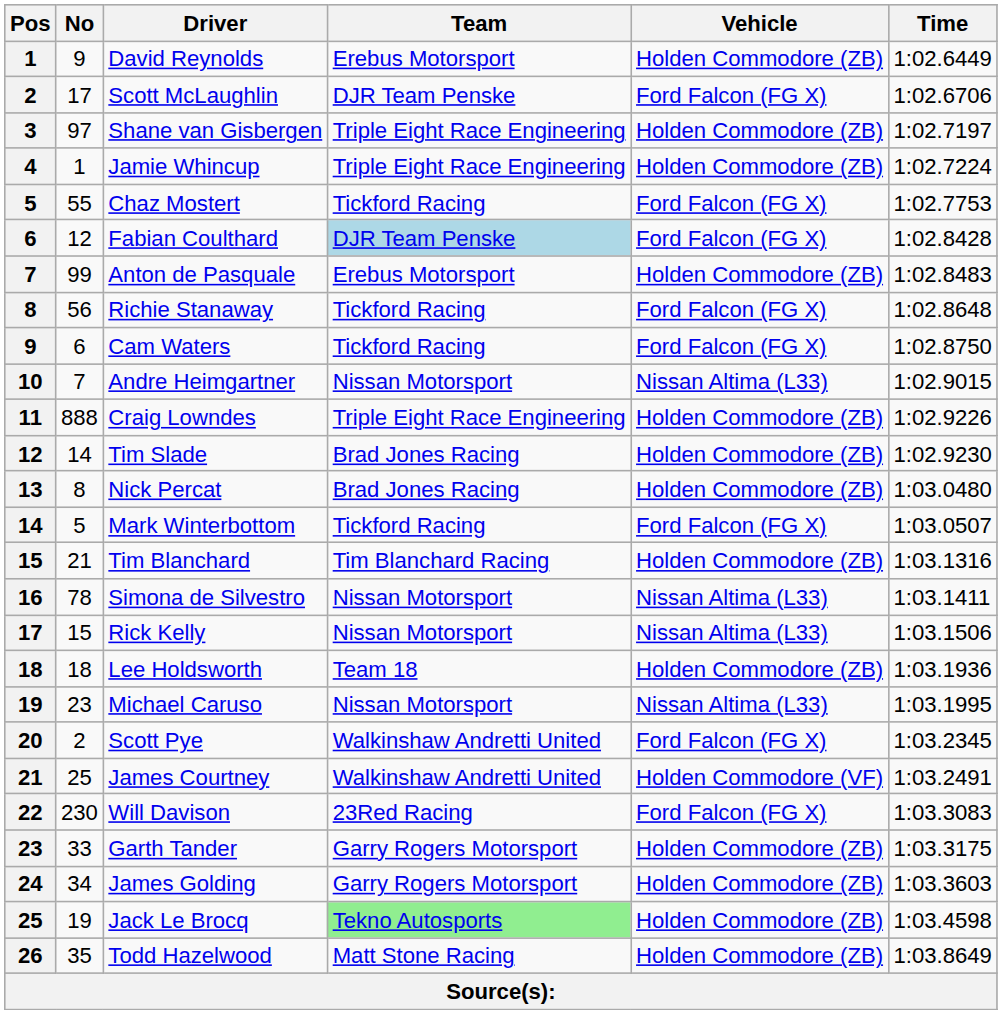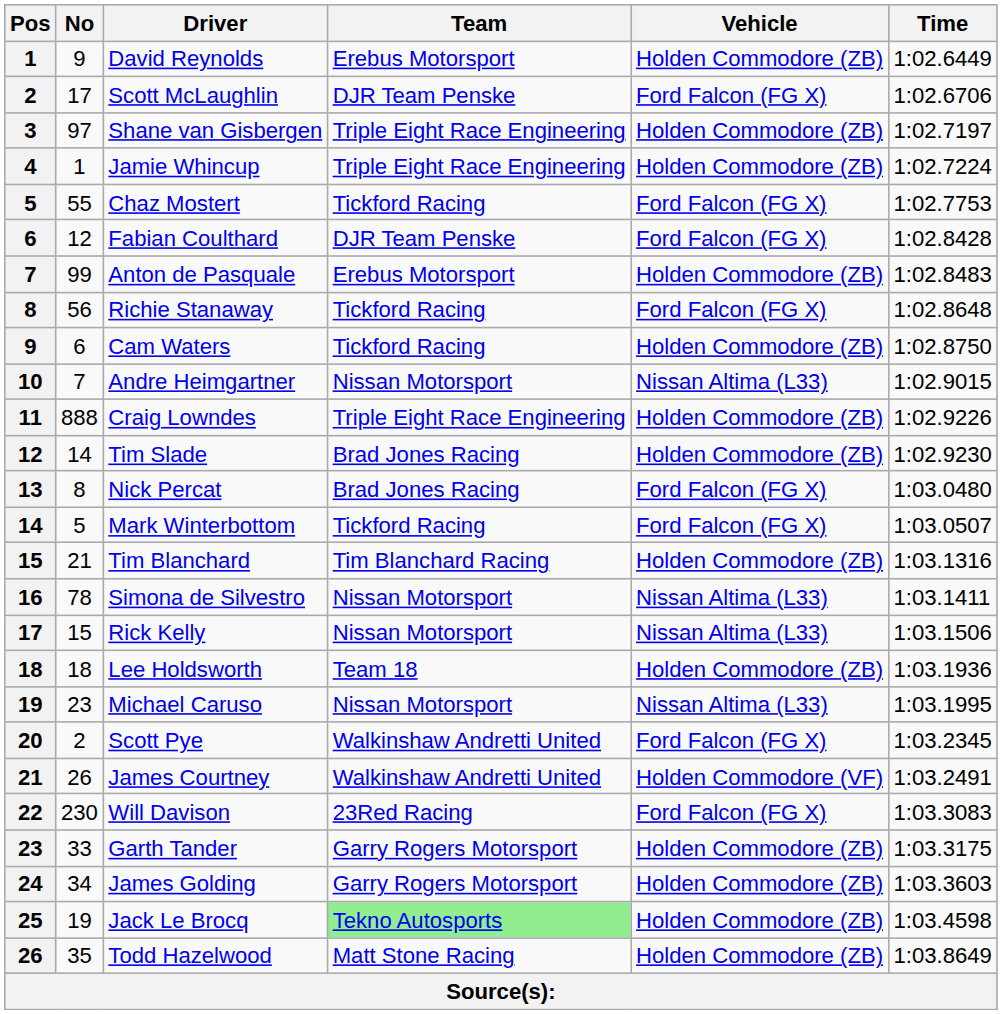Fabian Coulthard | Team: lightblue background -> no background
Cam Waters | Vehicle: Ford Falcon (FG X) -> Holden Commodore (ZB)
Nick Percat | Vehicle: Holden Commodore (ZB) -> Ford Falcon (FG X)
James Courtney | No: 25 -> 26
